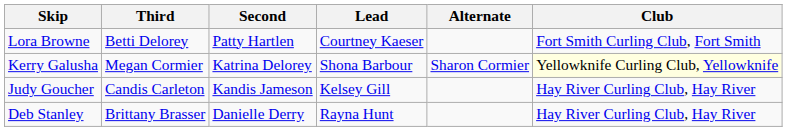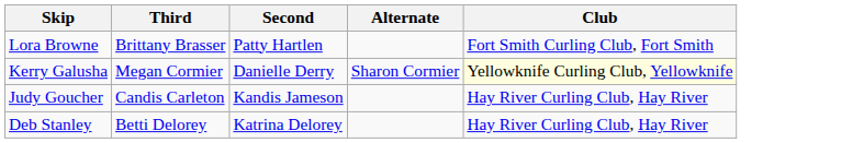- column: Lead | Courtney Kaeser | Shona Barbour | Kelsey Gill | Rayna Hunt
Lora Browne | Third: Betti Delorey -> Brittany Brasser
Kerry Galusha | Second: Katrina Delorey -> Danielle Derry
Deb Stanley | Third: Brittany Brasser -> Betti Delorey
Deb Stanley | Second: Danielle Derry -> Katrina Delorey
